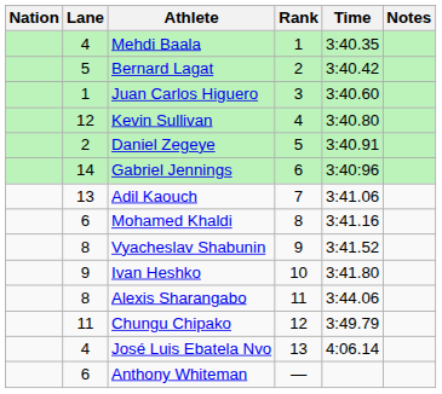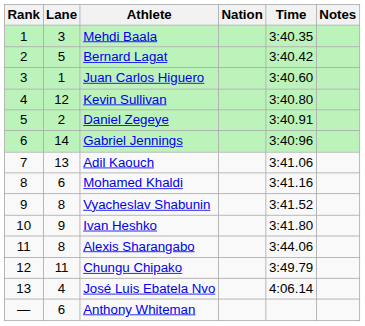columns swapped: Rank <-> Nation
Mehdi Baala | Lane: 4 -> 3
